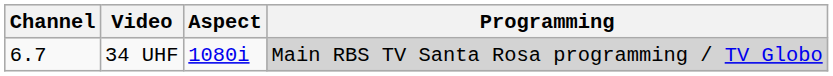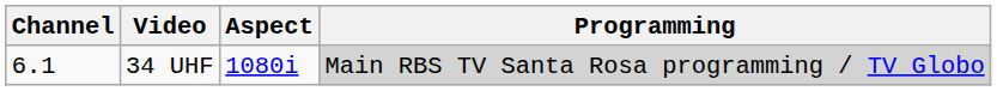34 UHF | Channel: 6.7 -> 6.1
